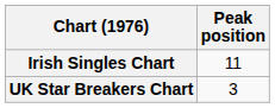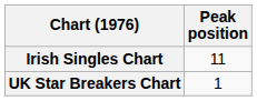UK Star Breakers Chart | Peak position: 3 -> 1
